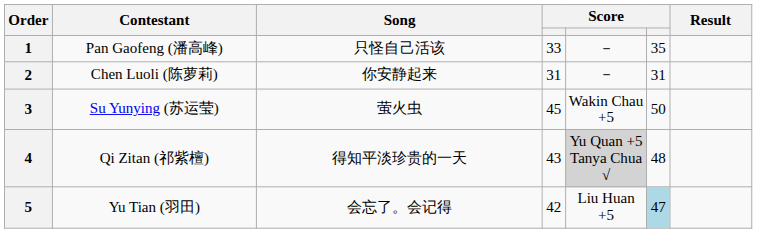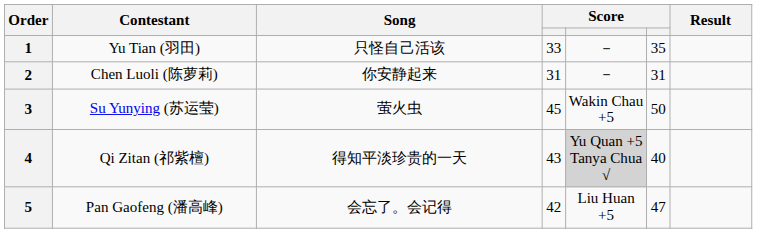1 | Contestant: Pan Gaofeng (潘高峰) -> Yu Tian (羽田)
4 | column 6: 48 -> 40
5 | Contestant: Yu Tian (羽田) -> Pan Gaofeng (潘高峰)
5 | column 6: lightblue background -> no background
